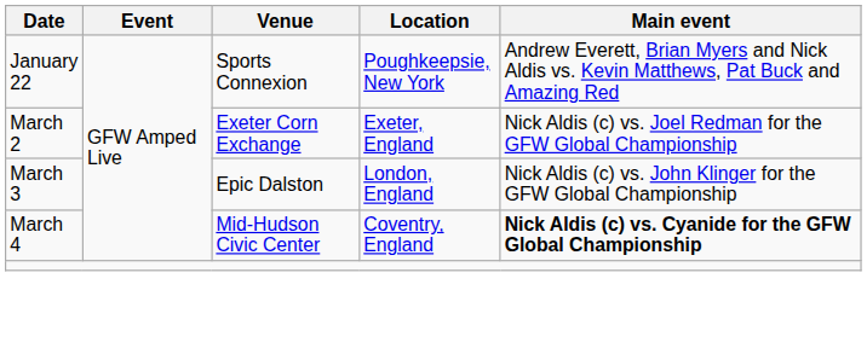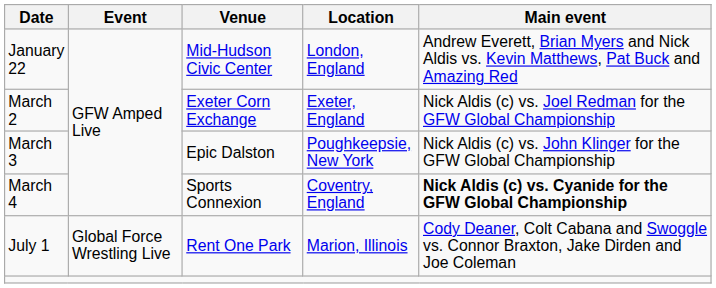January 22 | Venue: Sports Connexion -> Mid-Hudson Civic Center
January 22 | Location: Poughkeepsie, New York -> London, England
March 3 | Location: London, England -> Poughkeepsie, New York
March 4 | Venue: Mid-Hudson Civic Center -> Sports Connexion
+ row: July 1 | Global Force Wrestling Live | Rent One Park | Marion, Illinois | Cody Deaner, Colt Cabana and Swoggle vs. Connor Braxton, Jake Dirden and Joe Coleman
